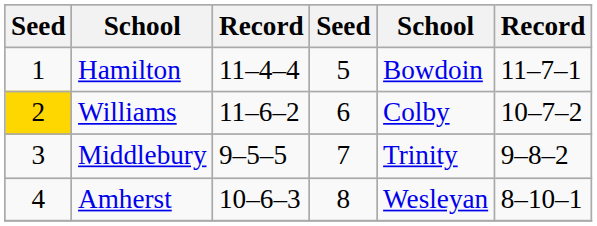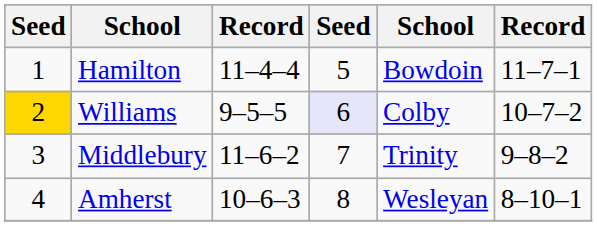Williams | column 3: 11–6–2 -> 9–5–5
Williams | column 4: no background -> lavender background
Middlebury | column 3: 9–5–5 -> 11–6–2
